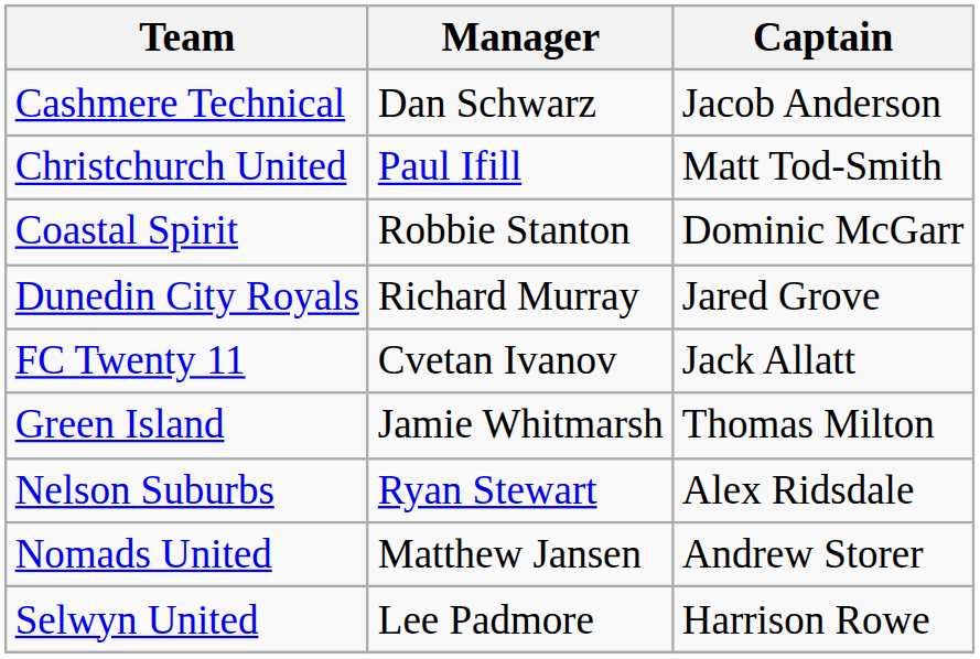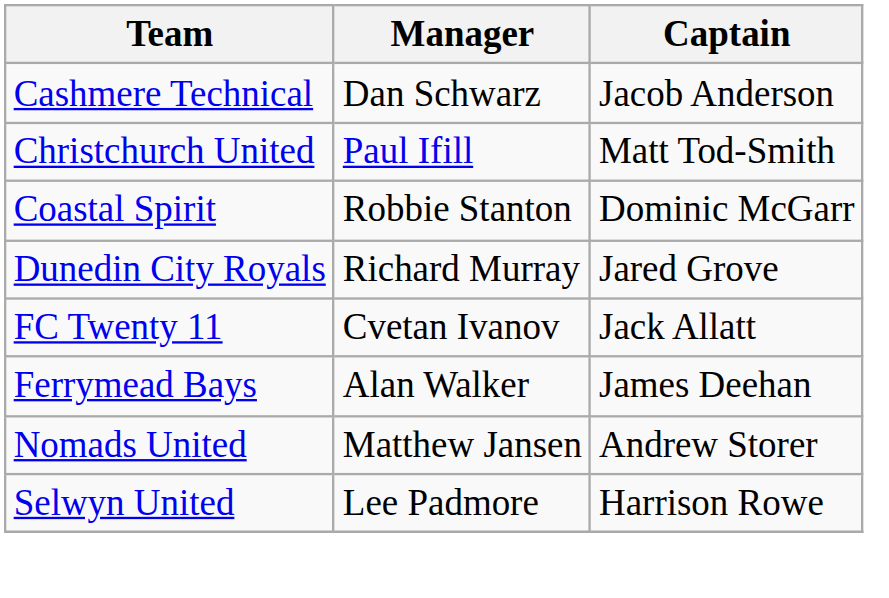+ row: Ferrymead Bays | Alan Walker | James Deehan
- row: Green Island | Jamie Whitmarsh | Thomas Milton
- row: Nelson Suburbs | Ryan Stewart | Alex Ridsdale
